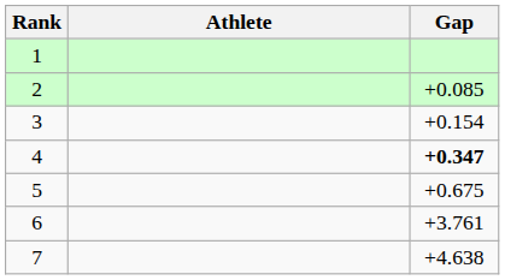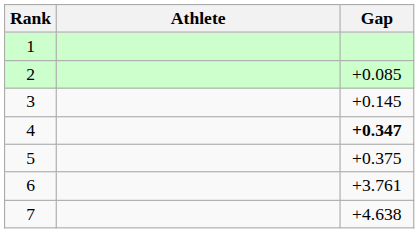3 | Gap: +0.154 -> +0.145
5 | Gap: +0.675 -> +0.375
